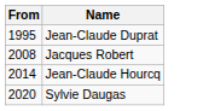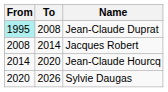+ column: To | 2008 | 2014 | 2020 | 2026
Jean-Claude Duprat | From: no background -> paleturquoise background
